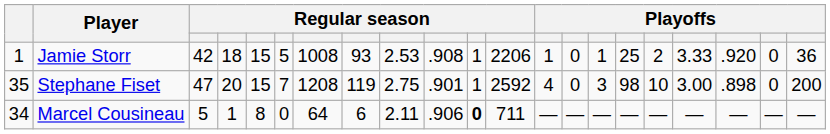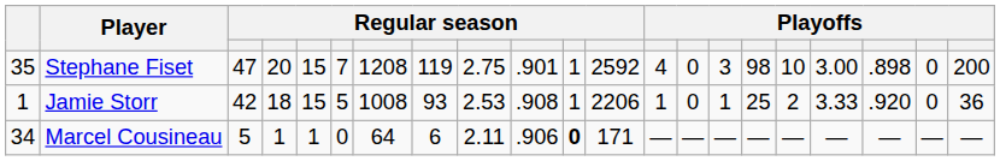rows swapped: Stephane Fiset <-> Jamie Storr
Marcel Cousineau | column 5: 8 -> 1
Marcel Cousineau | column 12: 711 -> 171
